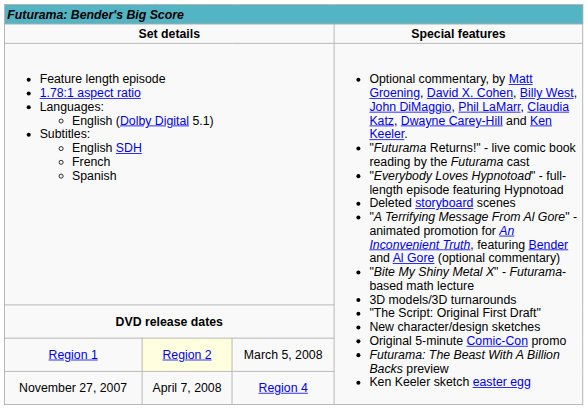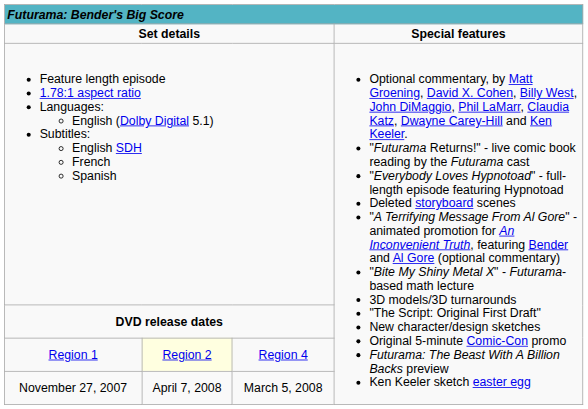Region 1 | column 3: March 5, 2008 -> Region 4
November 27, 2007 | column 3: Region 4 -> March 5, 2008
